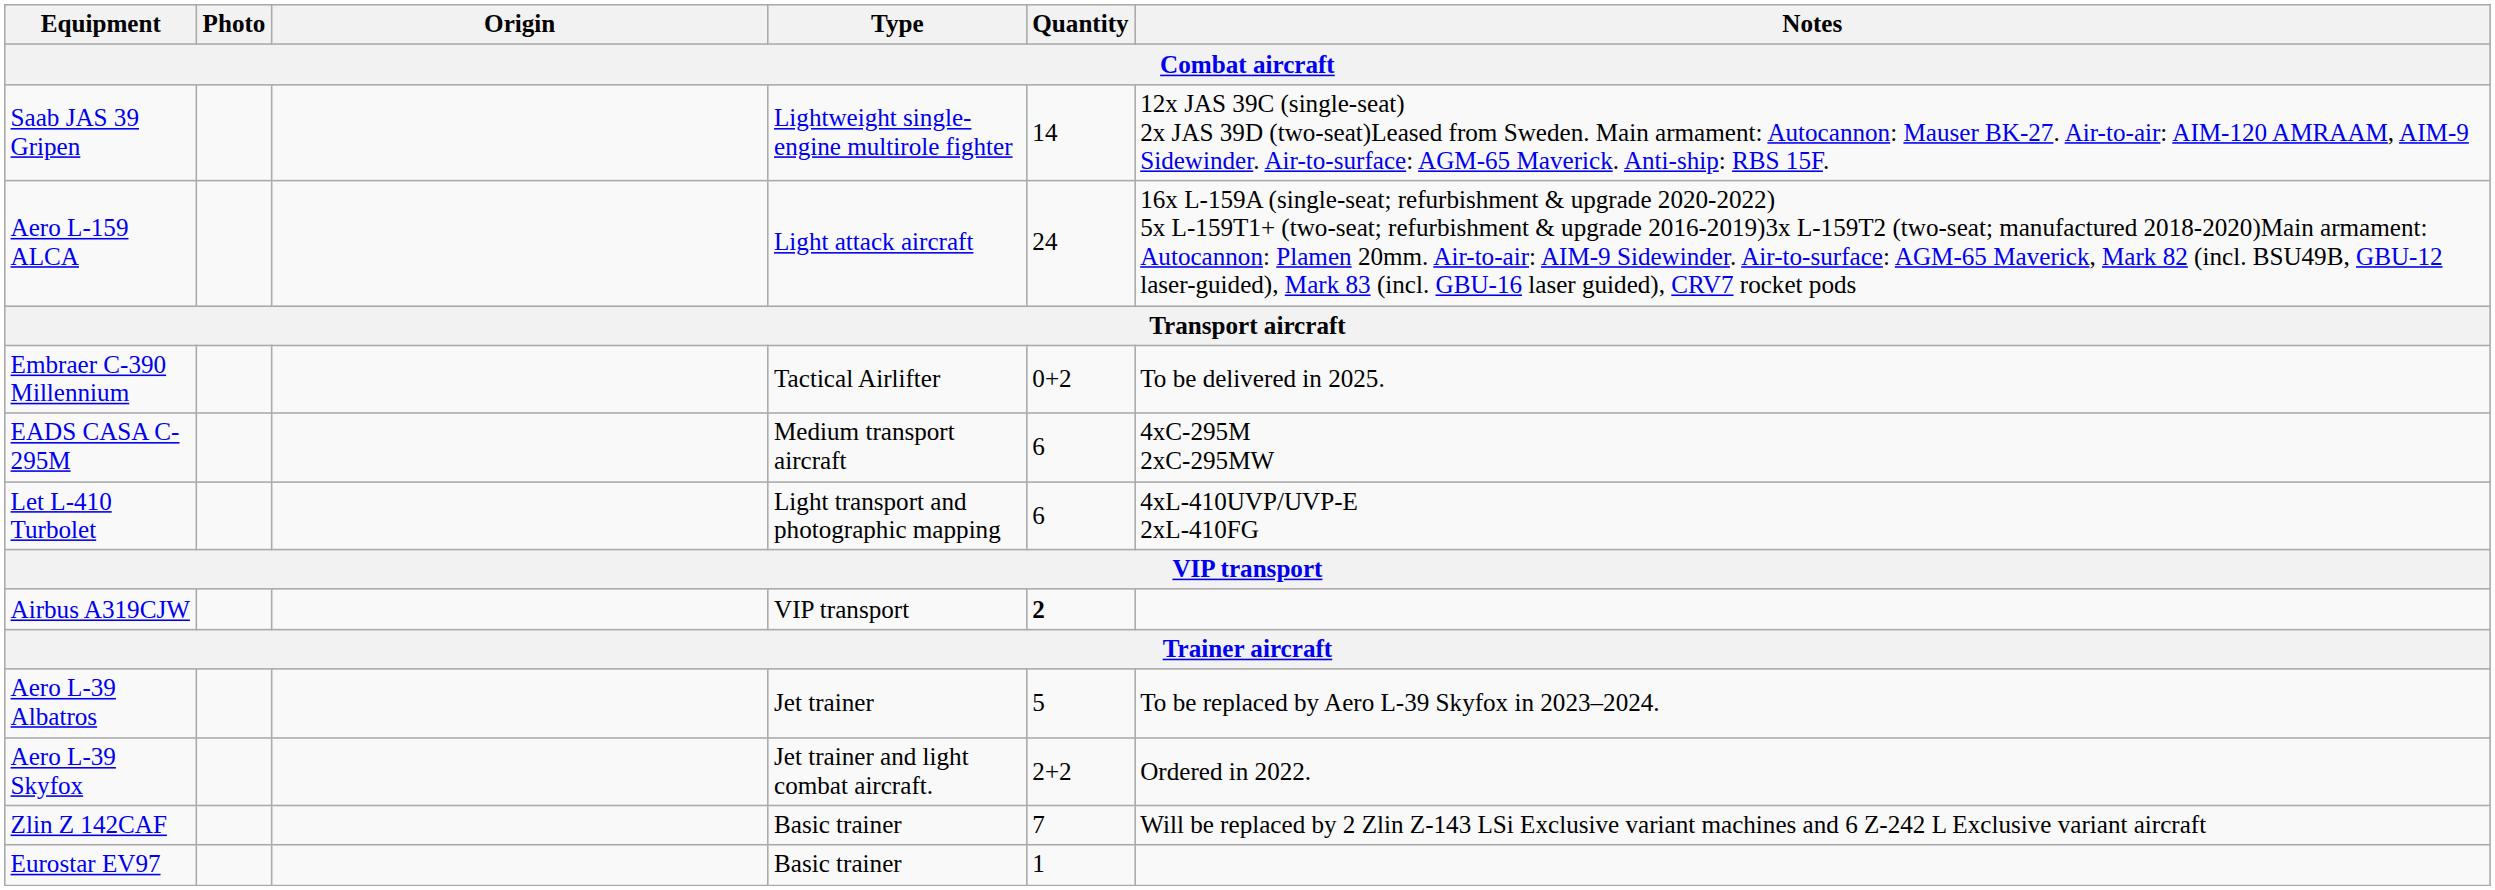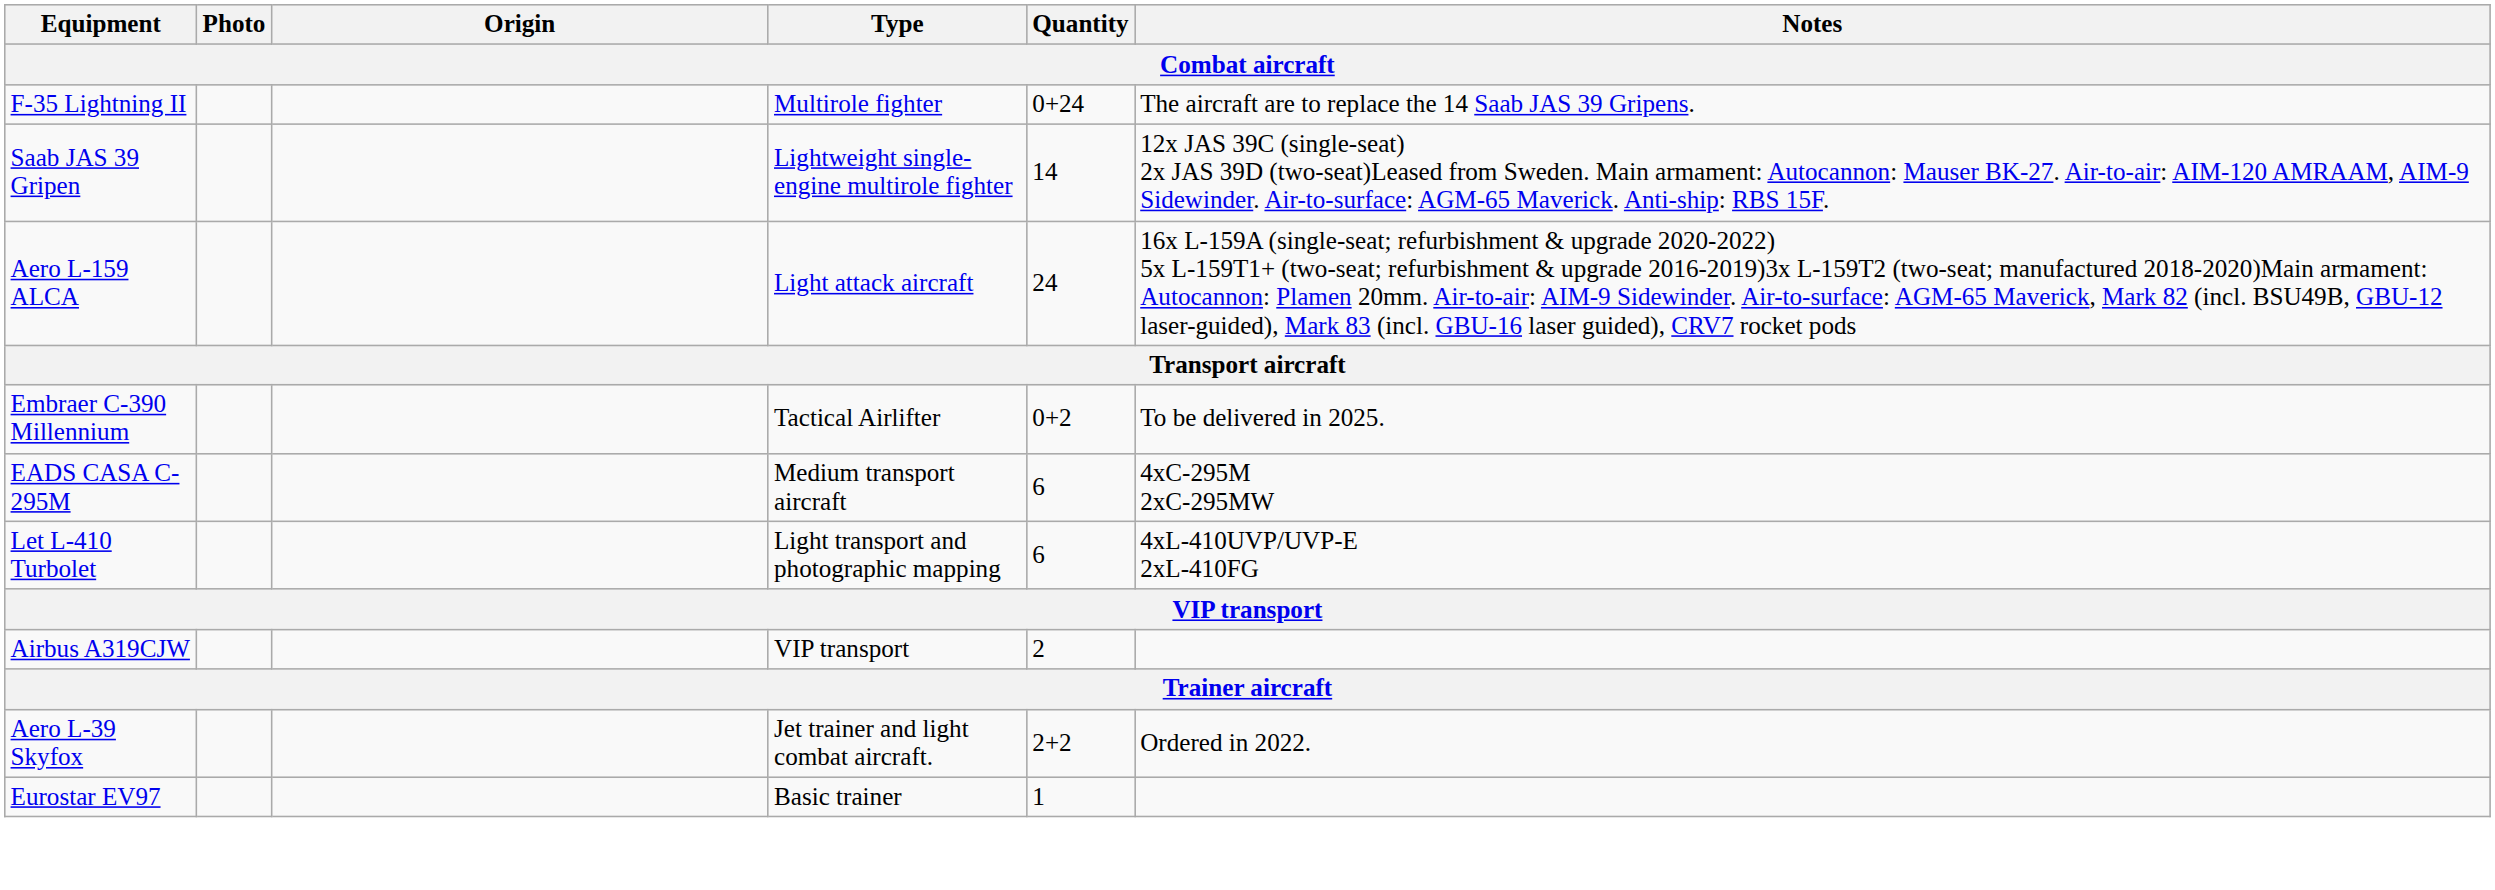+ row: F-35 Lightning II | Multirole fighter | 0+24 | The aircraft are to replace the 14 Saab JAS 39 Gripens.
Airbus A319CJW | Quantity: bold -> normal
- row: Aero L-39 Albatros | Jet trainer | 5 | To be replaced by Aero L-39 Skyfox in 2023–2024.
- row: Zlin Z 142CAF | Basic trainer | 7 | Will be replaced by 2 Zlin Z-143 LSi Exclusive variant machines and 6 Z-242 L Exclusive variant aircraft
